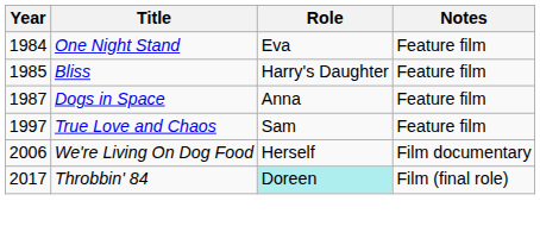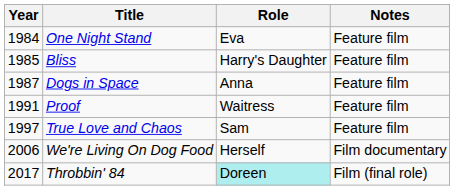+ row: 1991 | Proof | Waitress | Feature film
